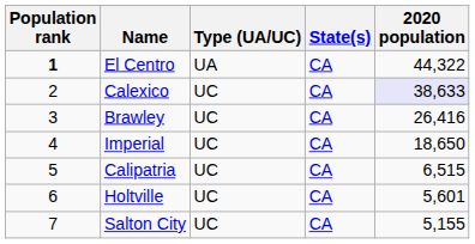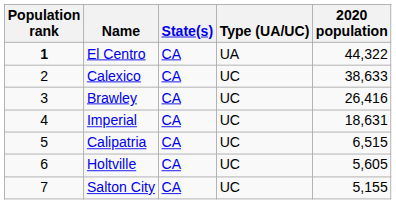columns swapped: State(s) <-> Type (UA/UC)
Calexico | 2020 population: lavender background -> no background
Imperial | 2020 population: 18,650 -> 18,631
Holtville | 2020 population: 5,601 -> 5,605
